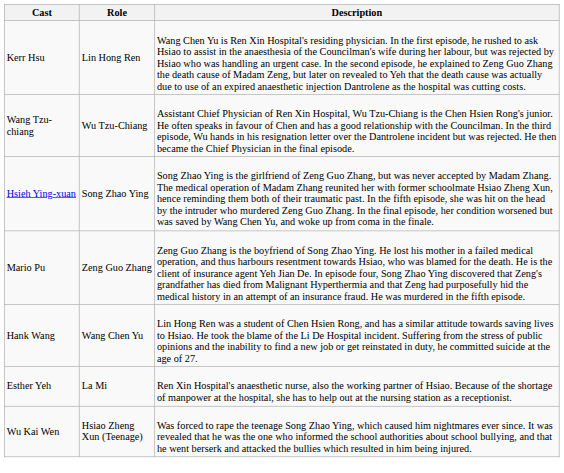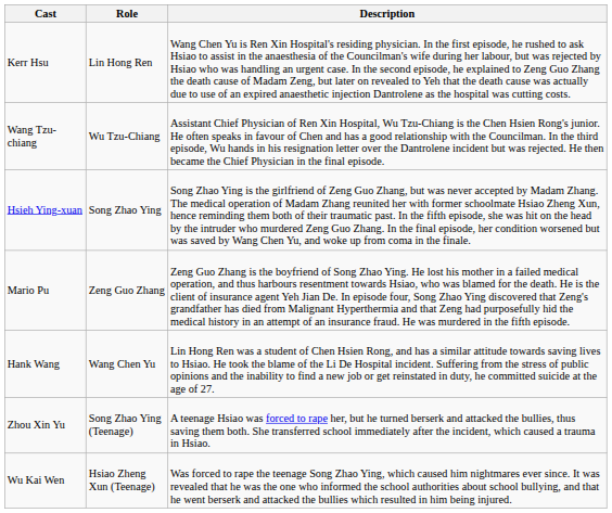- row: Esther Yeh | La Mi | Ren Xin Hospital's anaesthetic nurse, also the working partner of Hsiao. Because of the shortage of manpower at the hospital, she has to help out at the nursing station as a receptionist.
+ row: Zhou Xin Yu | Song Zhao Ying (Teenage) | A teenage Hsiao was forced to rape her, but he turned berserk and attacked the bullies, thus saving them both. She transferred school immediately after the incident, which caused a trauma in Hsiao.
